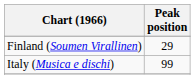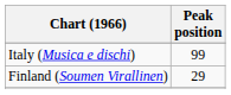rows swapped: Finland (Soumen Virallinen) <-> Italy (Musica e dischi)
